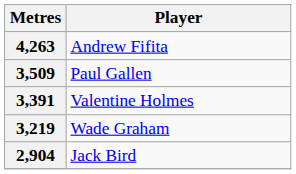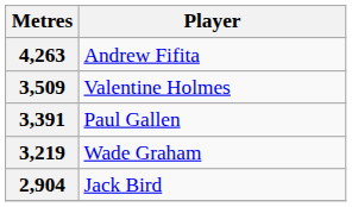3,509 | Player: Paul Gallen -> Valentine Holmes
3,391 | Player: Valentine Holmes -> Paul Gallen
